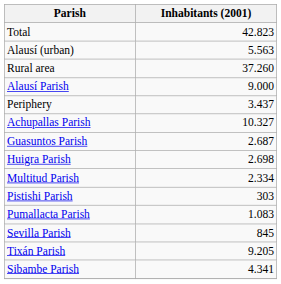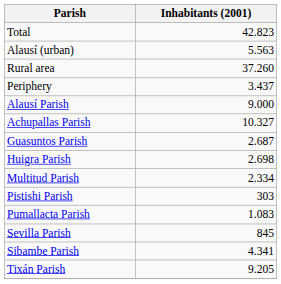rows swapped: Periphery <-> Alausí Parish
rows swapped: Sibambe Parish <-> Tixán Parish
